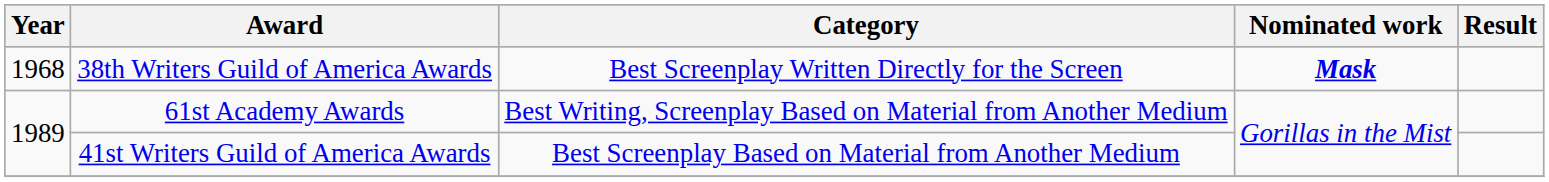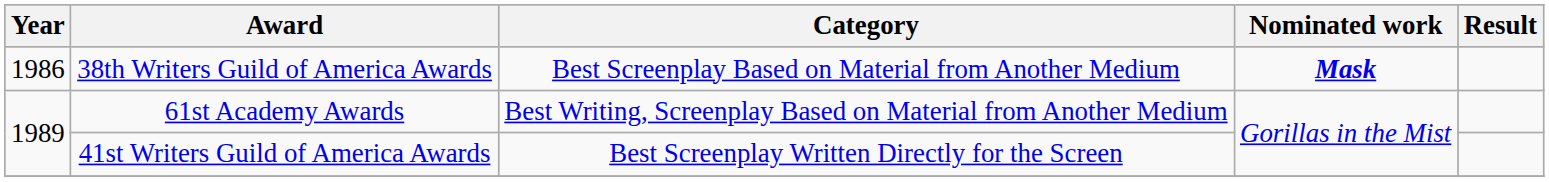38th Writers Guild of America Awards | Year: 1968 -> 1986
38th Writers Guild of America Awards | Category: Best Screenplay Written Directly for the Screen -> Best Screenplay Based on Material from Another Medium
41st Writers Guild of America Awards | Category: Best Screenplay Based on Material from Another Medium -> Best Screenplay Written Directly for the Screen
